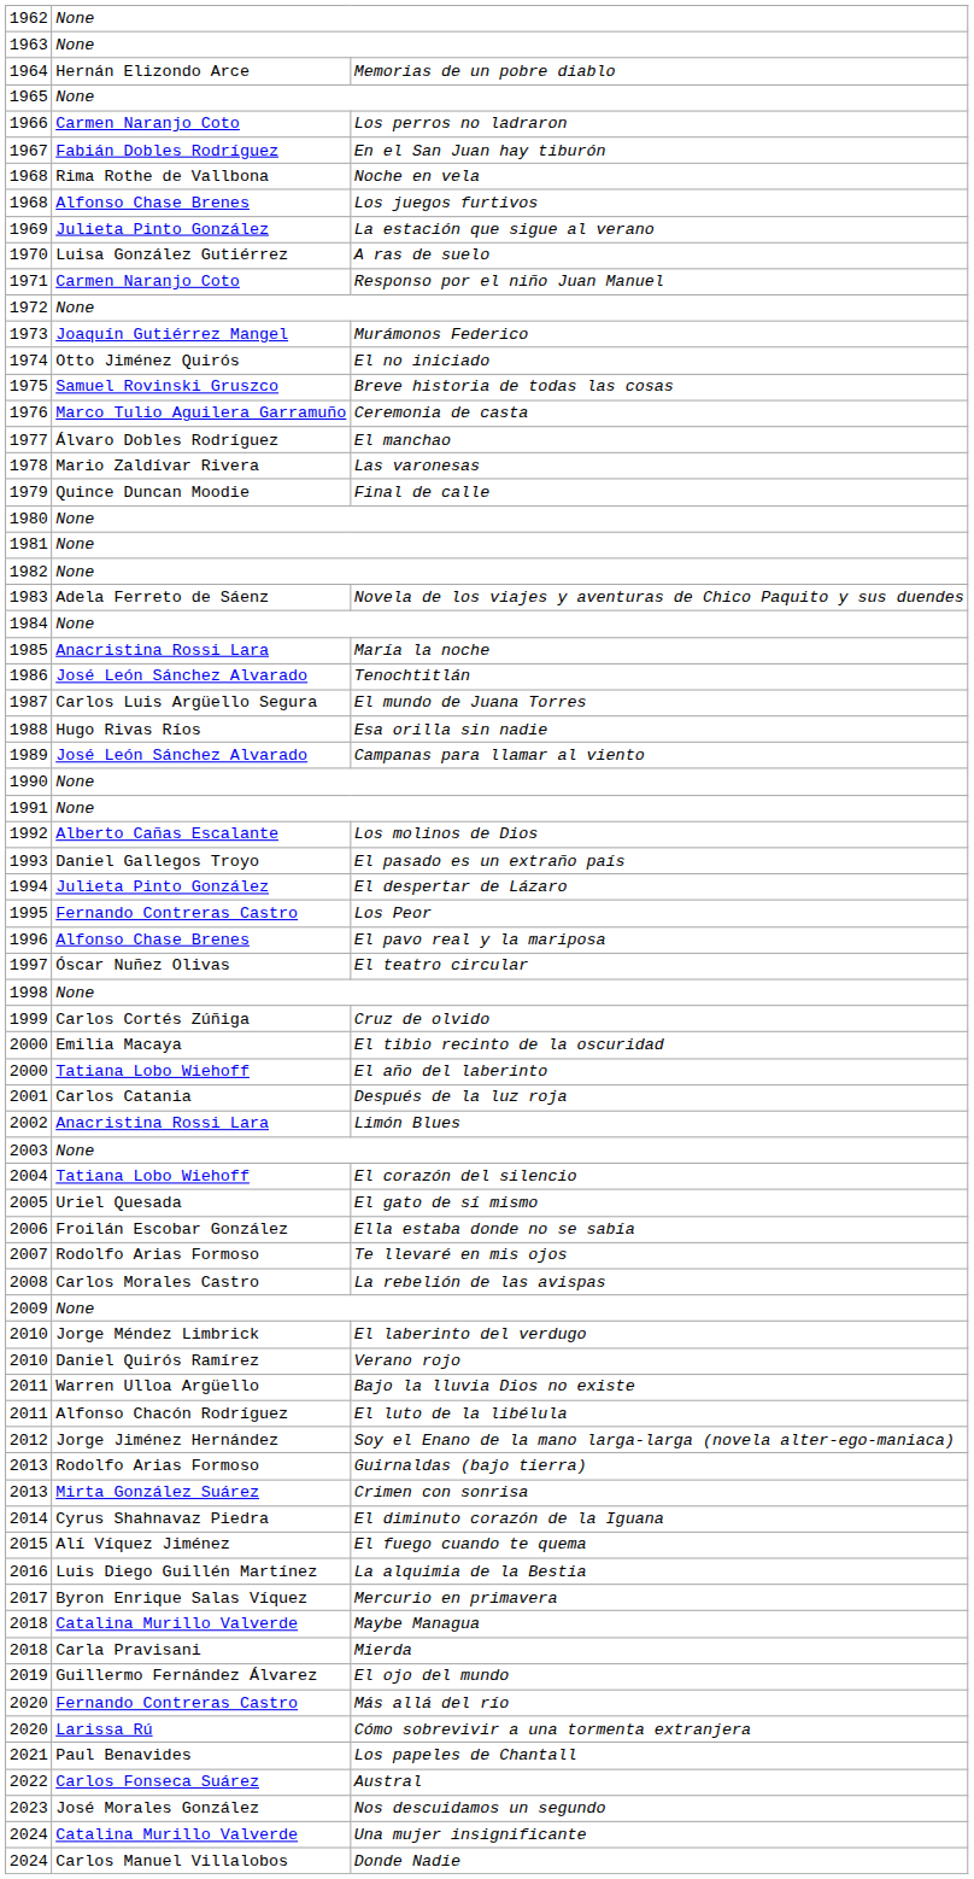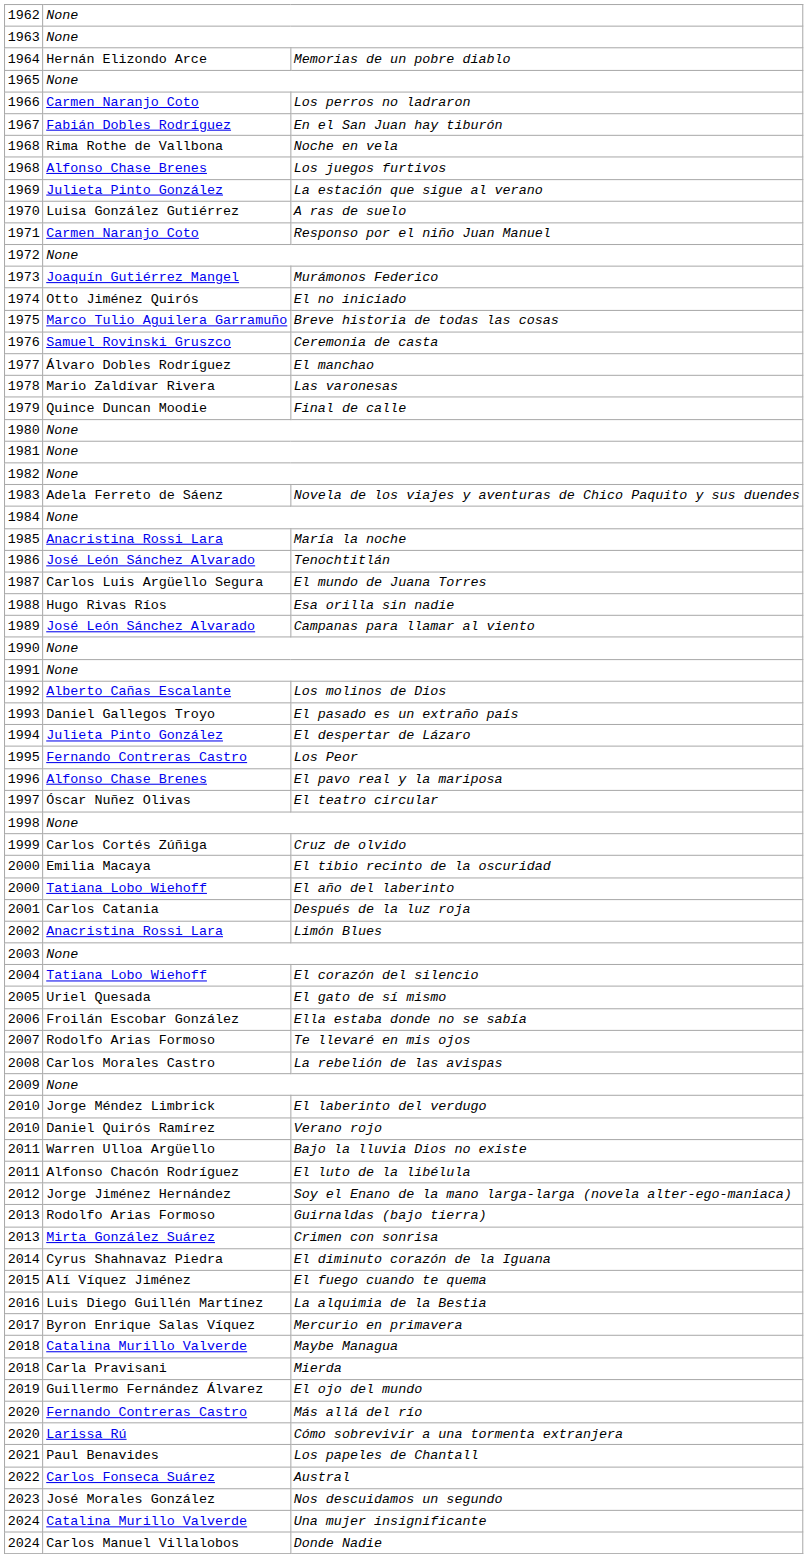1975 | column 2: Samuel Rovinski Gruszco -> Marco Tulio Aguilera Garramuño
1976 | column 2: Marco Tulio Aguilera Garramuño -> Samuel Rovinski Gruszco
